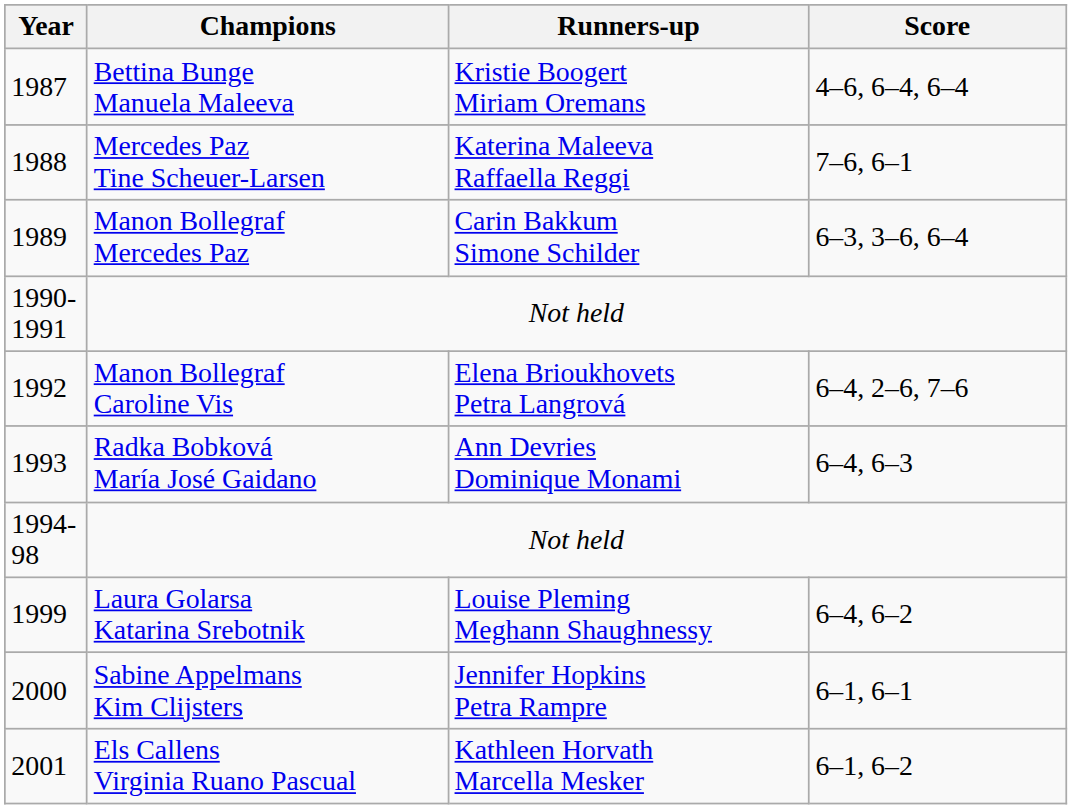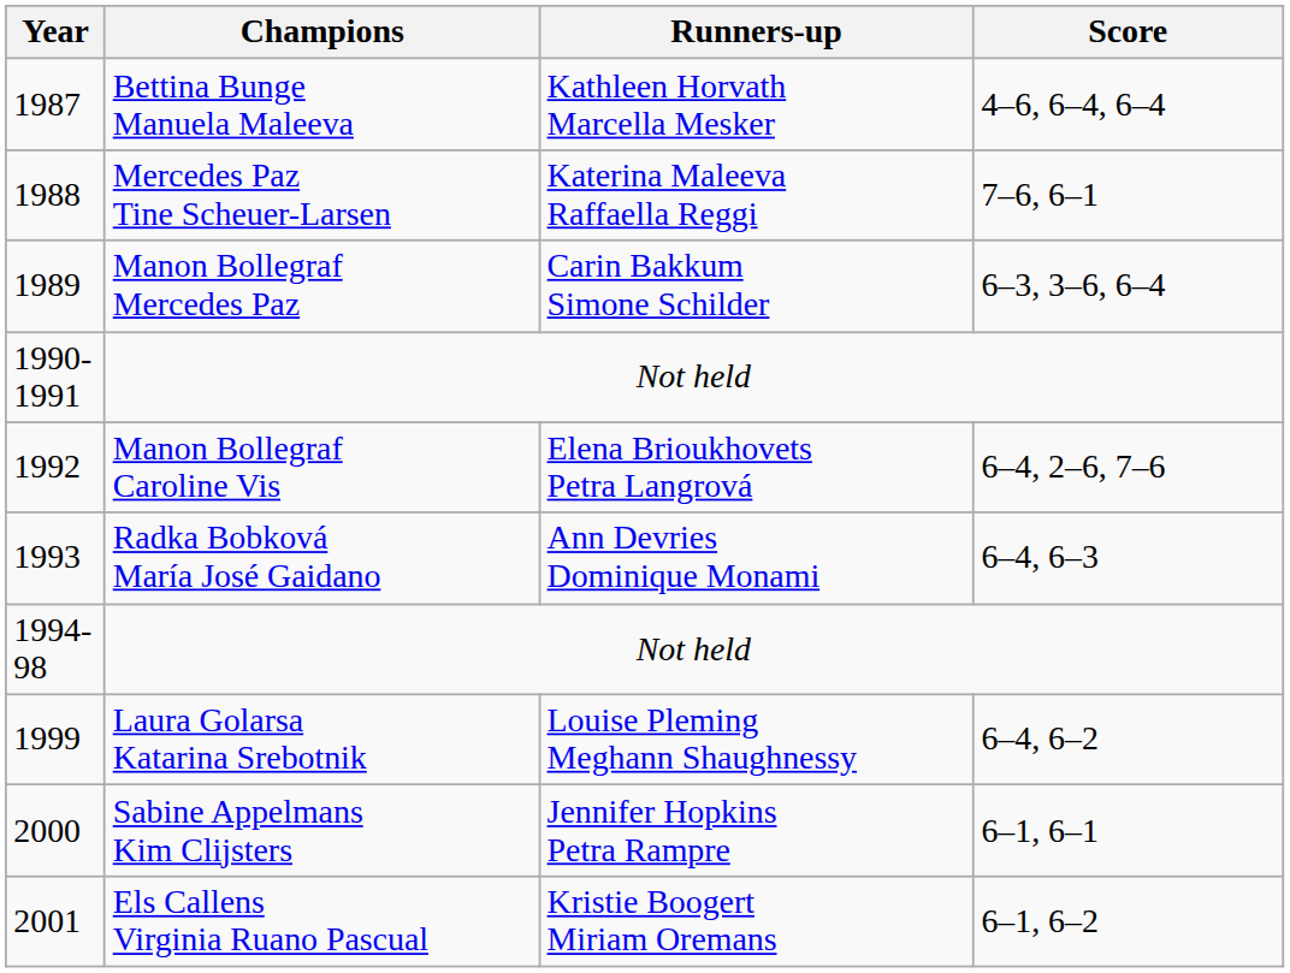Bettina Bunge Manuela Maleeva | Runners-up: Kristie Boogert Miriam Oremans -> Kathleen Horvath Marcella Mesker
Els Callens Virginia Ruano Pascual | Runners-up: Kathleen Horvath Marcella Mesker -> Kristie Boogert Miriam Oremans
